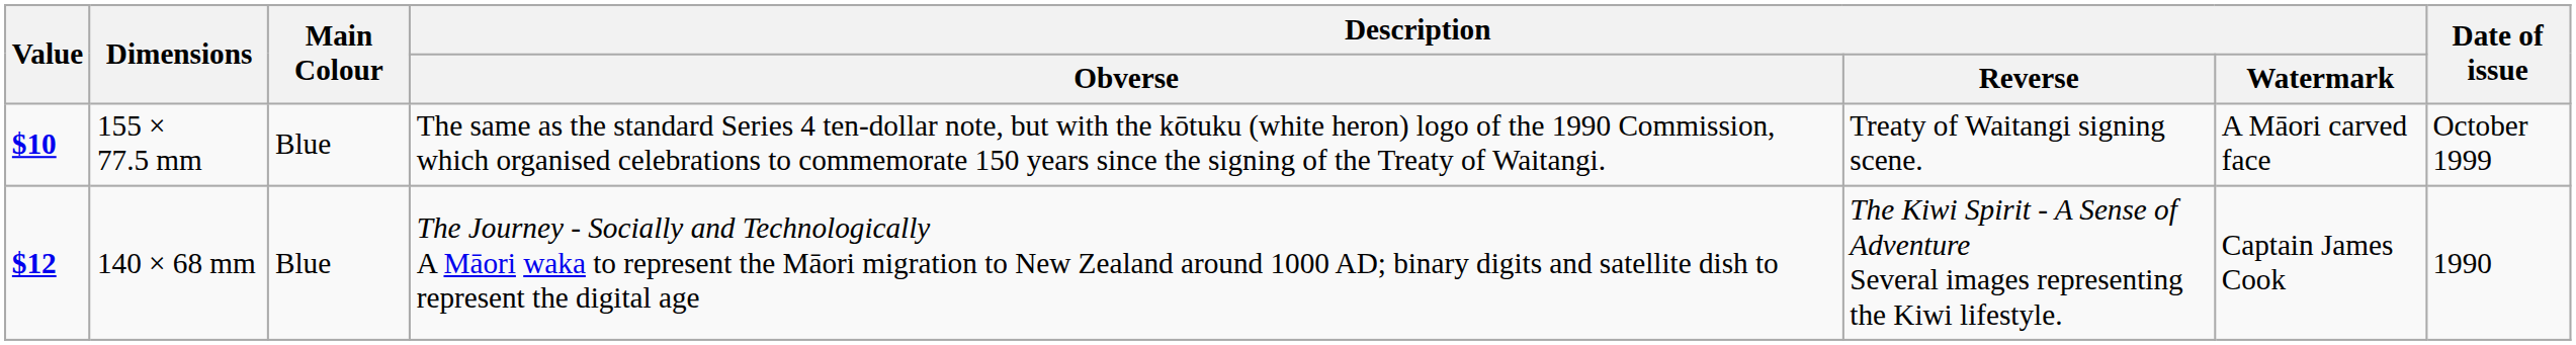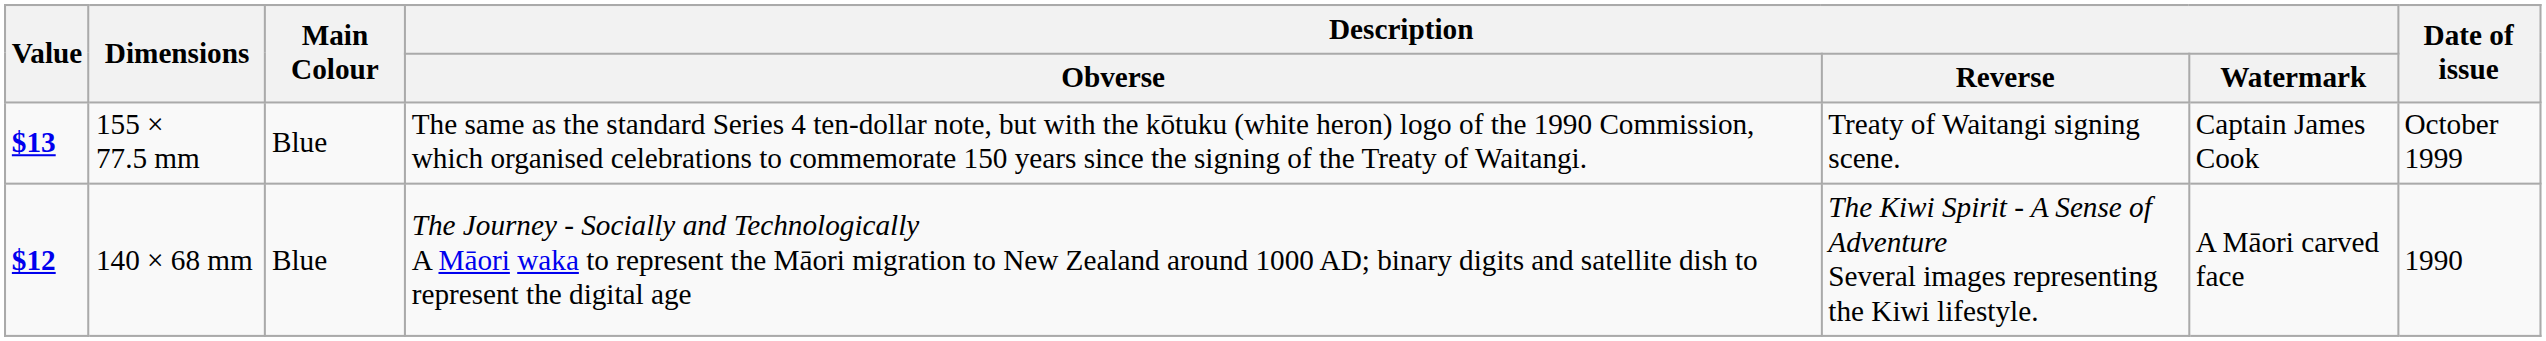155 × 77.5 mm | Value: $10 -> $13
155 × 77.5 mm | Description / Watermark: A Māori carved face -> Captain James Cook
140 × 68 mm | Description / Watermark: Captain James Cook -> A Māori carved face
